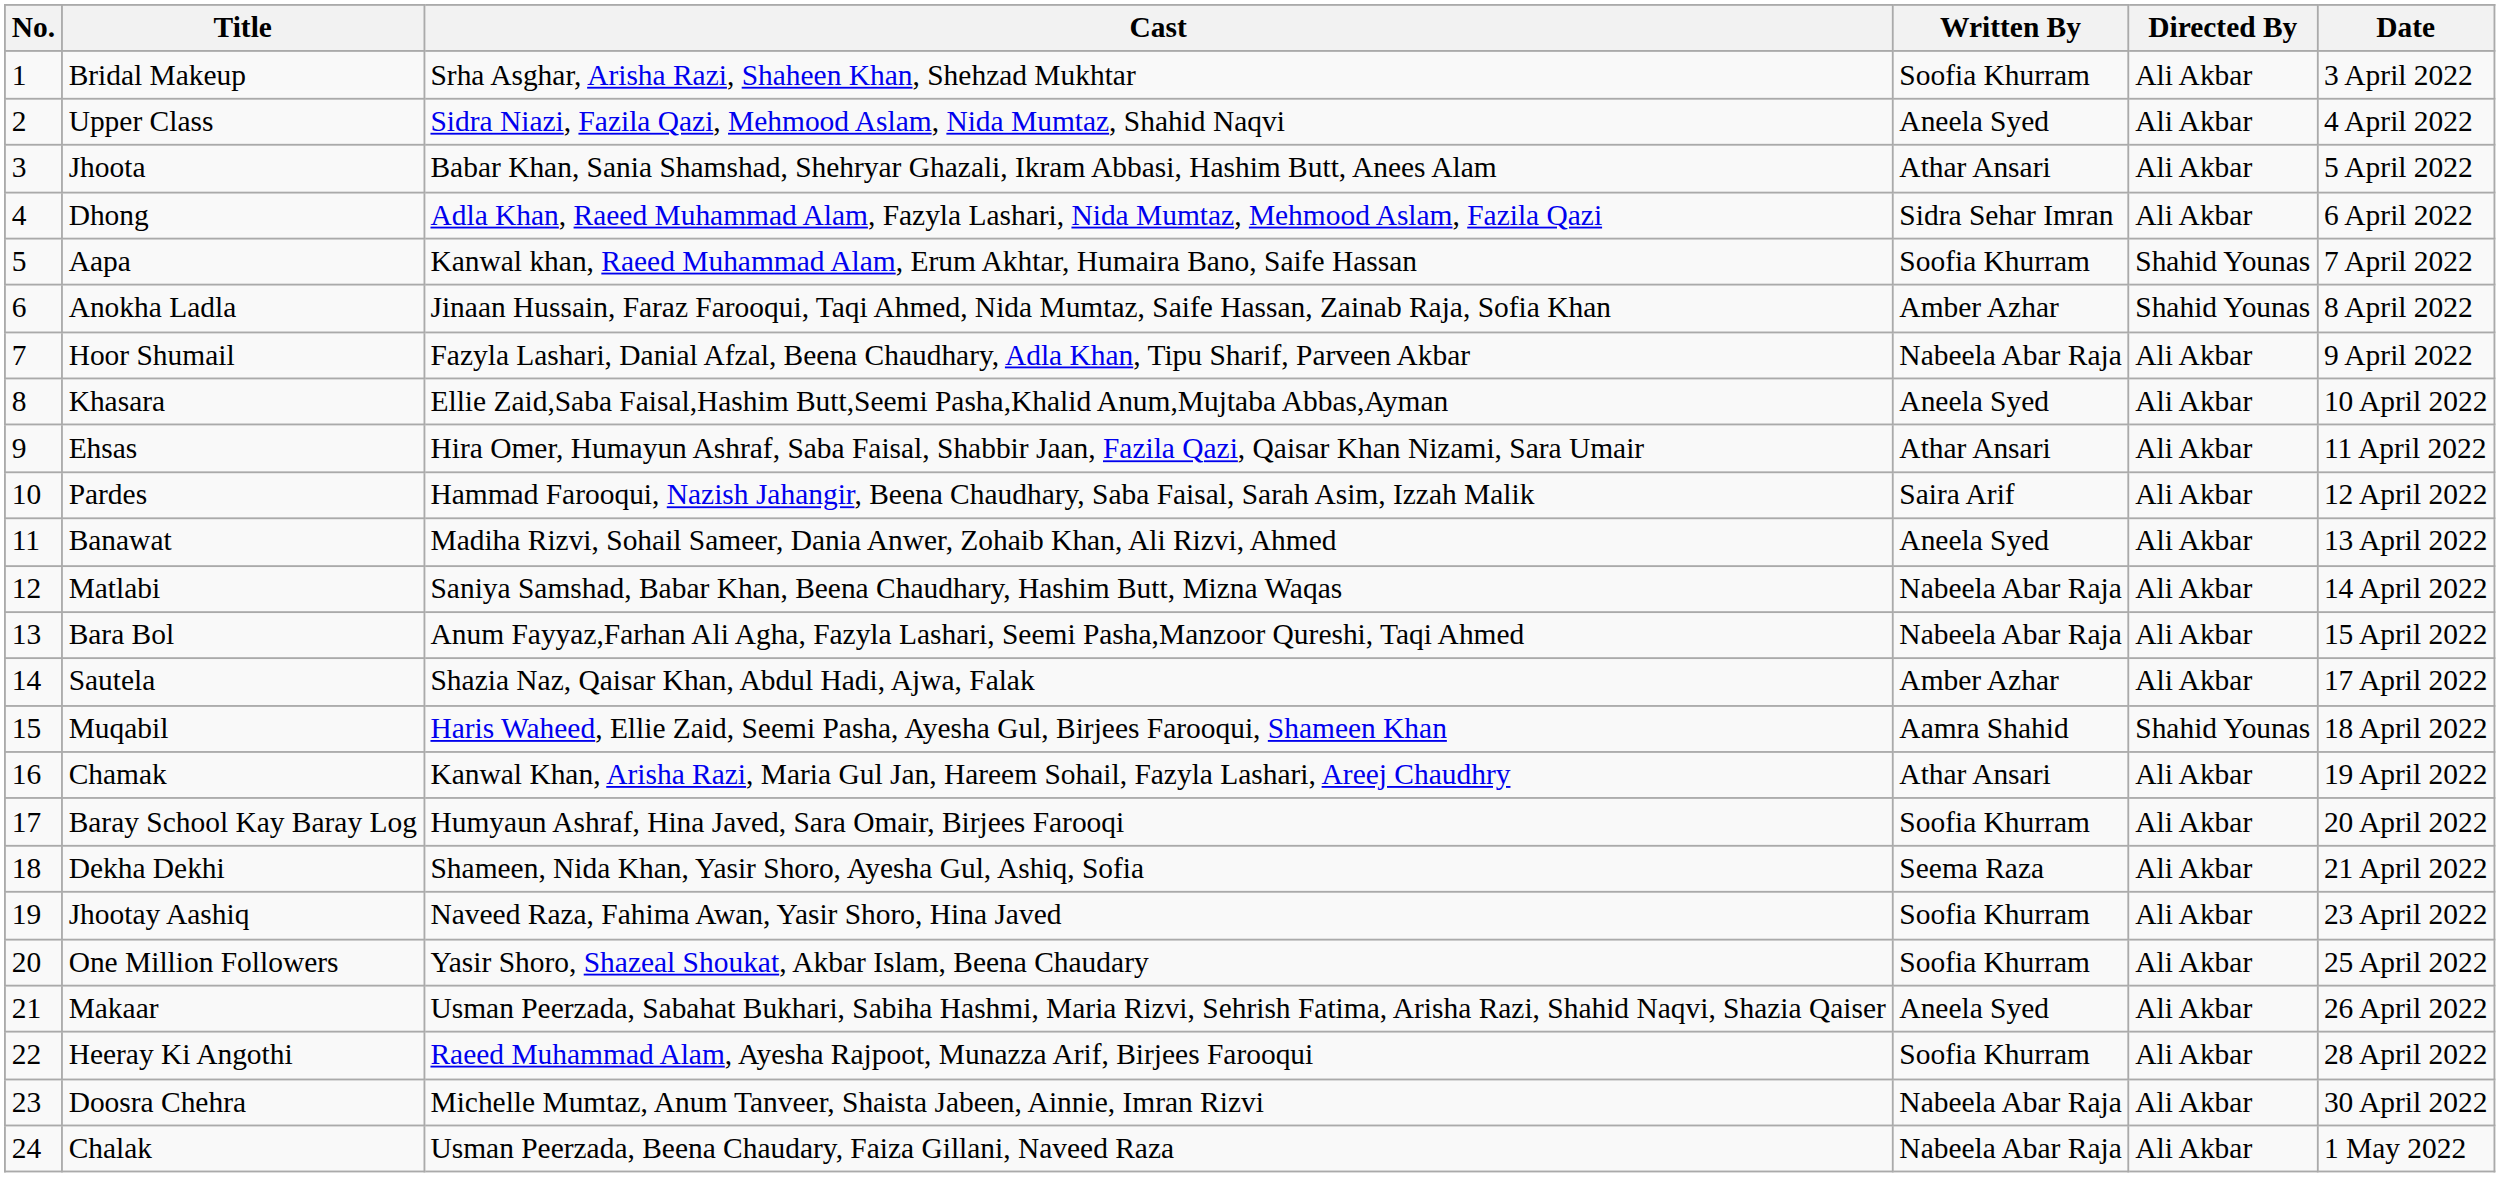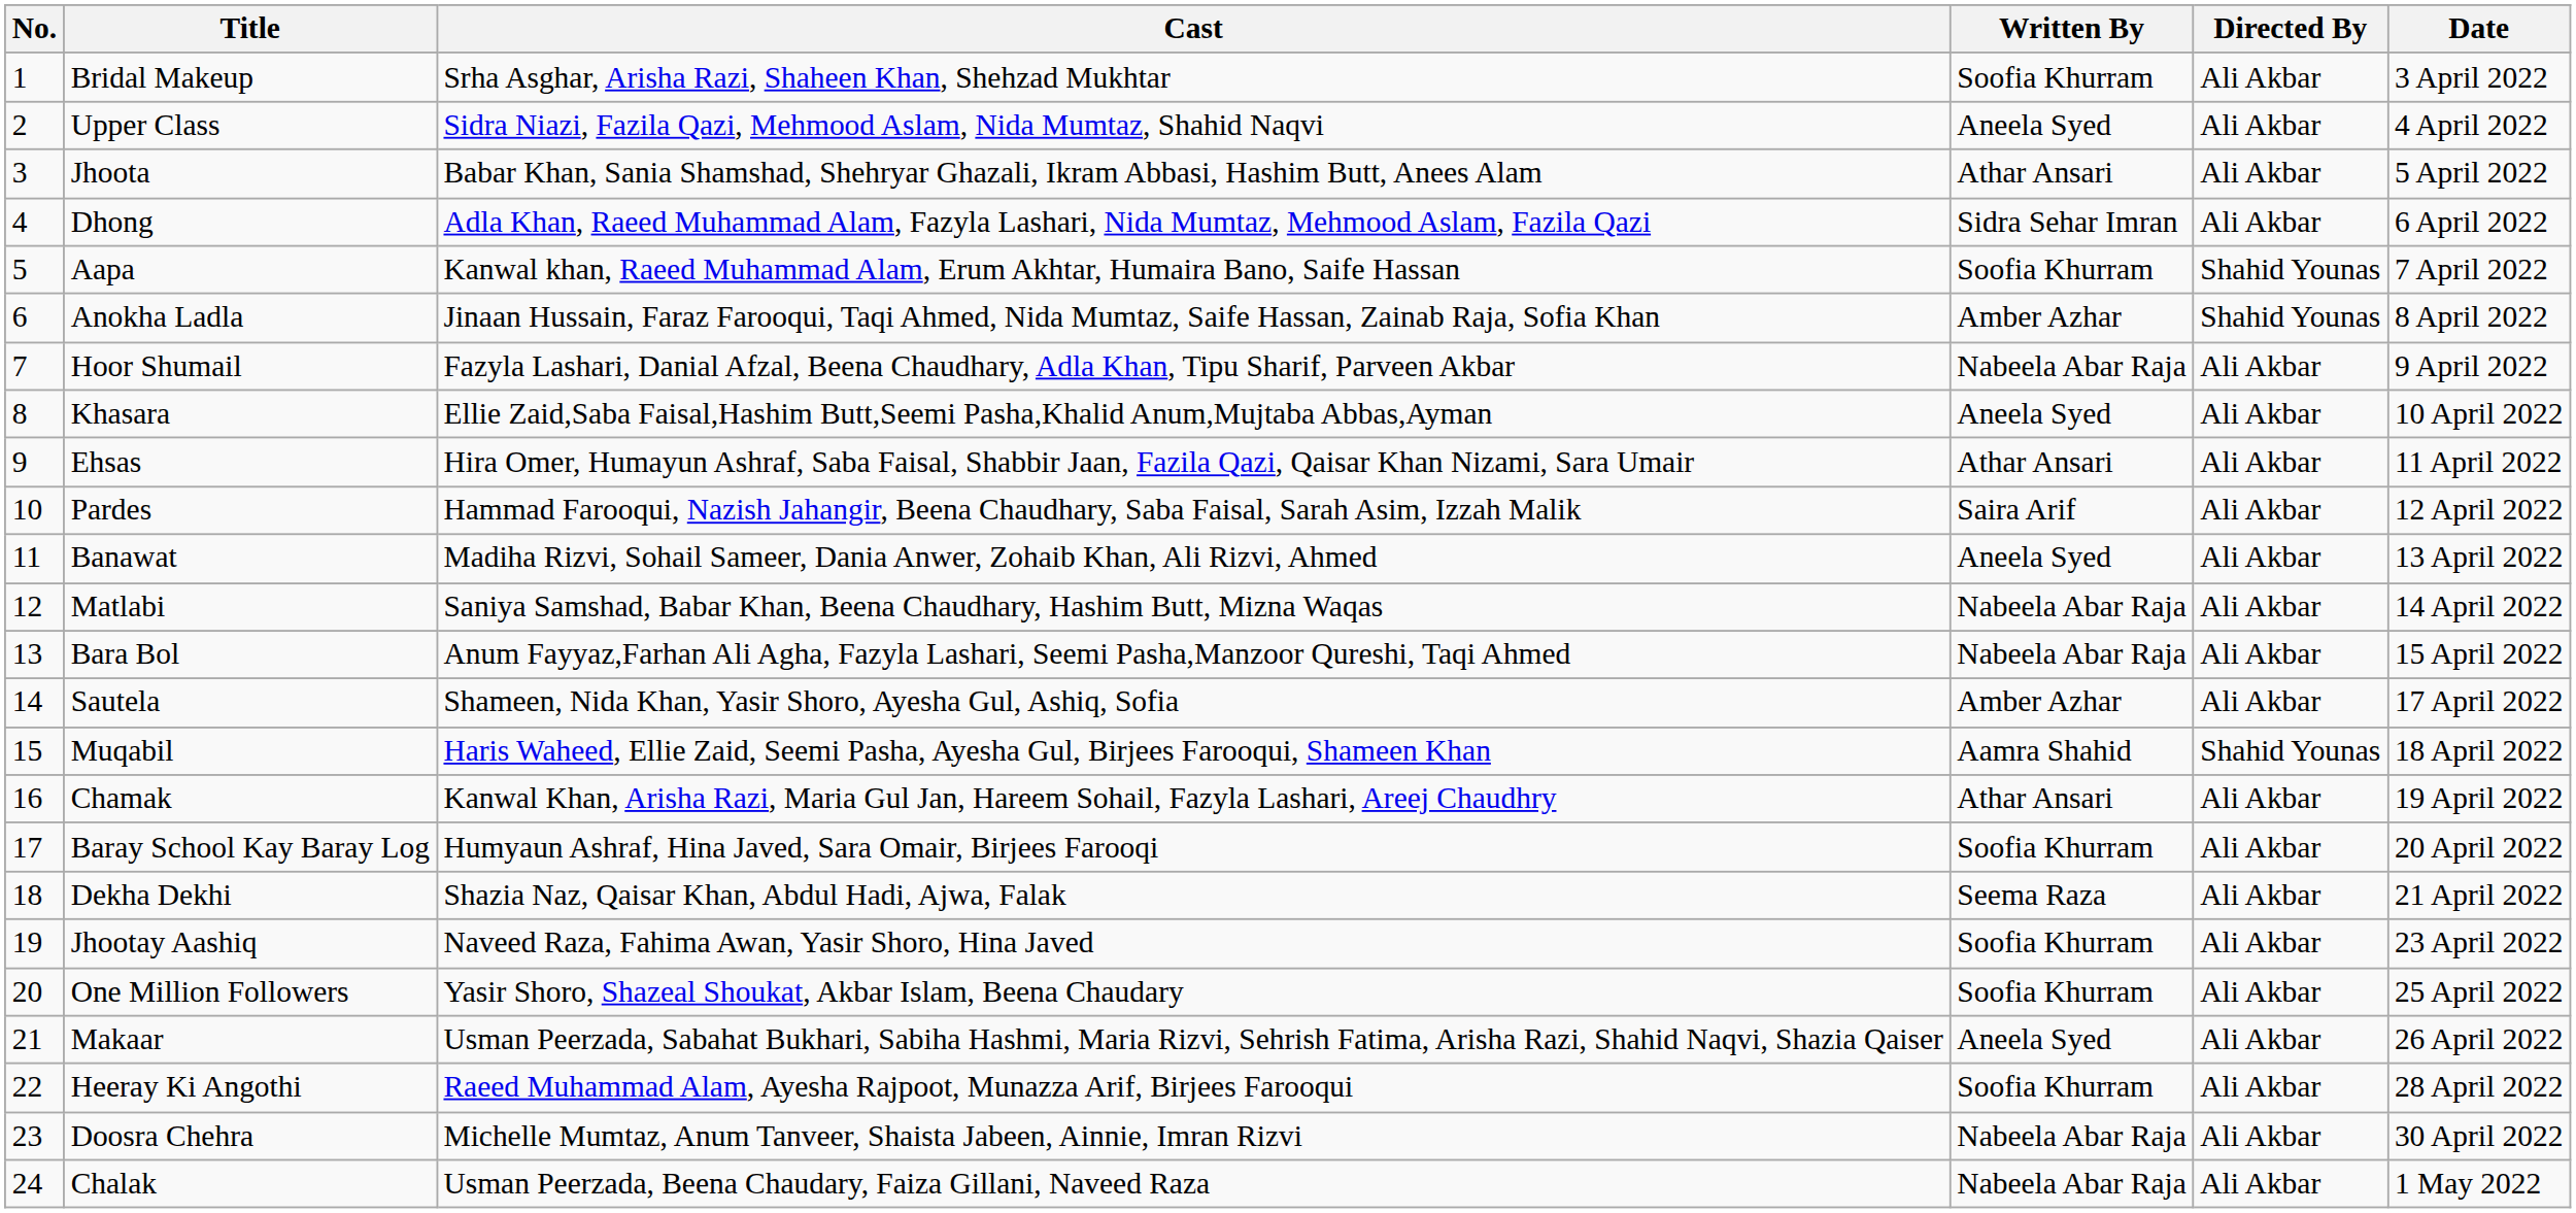Sautela | Cast: Shazia Naz, Qaisar Khan, Abdul Hadi, Ajwa, Falak -> Shameen, Nida Khan, Yasir Shoro, Ayesha Gul, Ashiq, Sofia
Dekha Dekhi | Cast: Shameen, Nida Khan, Yasir Shoro, Ayesha Gul, Ashiq, Sofia -> Shazia Naz, Qaisar Khan, Abdul Hadi, Ajwa, Falak
